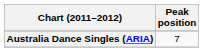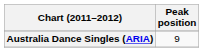Australia Dance Singles (ARIA) | Peak position: 7 -> 9
